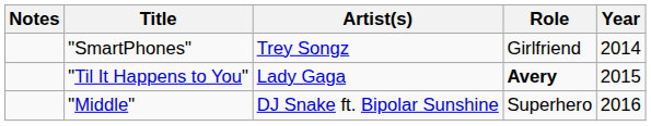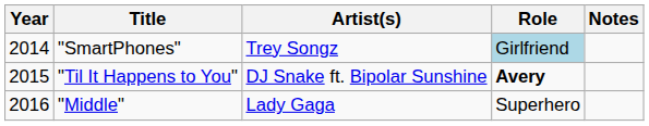columns swapped: Year <-> Notes
"SmartPhones" | Role: no background -> lightblue background
"Til It Happens to You" | Artist(s): Lady Gaga -> DJ Snake ft. Bipolar Sunshine
"Middle" | Artist(s): DJ Snake ft. Bipolar Sunshine -> Lady Gaga
